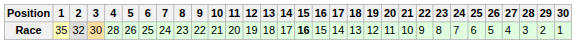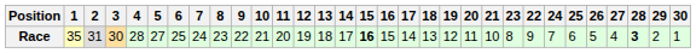columns swapped: 22 <-> 23
Race | 2: 32 -> 31
Race | 5: 26 -> 27
Race | 28: normal -> bold
